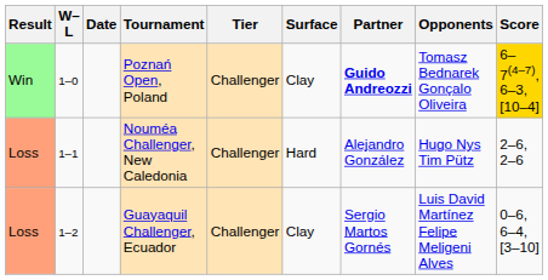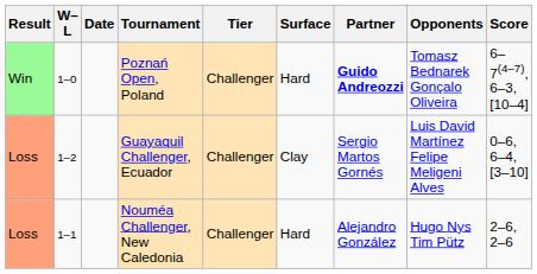Poznań Open, Poland | Surface: Clay -> Hard
Poznań Open, Poland | Score: gold background -> no background
rows swapped: Nouméa Challenger, New Caledonia <-> Guayaquil Challenger, Ecuador
